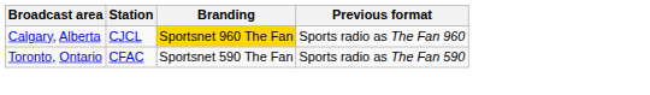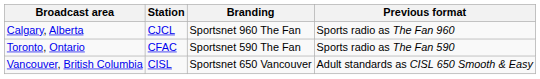Calgary, Alberta | Branding: gold background -> no background
+ row: Vancouver, British Columbia | CISL | Sportsnet 650 Vancouver | Adult standards as CISL 650 Smooth & Easy
